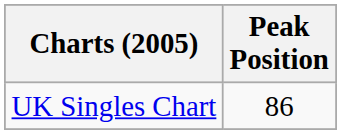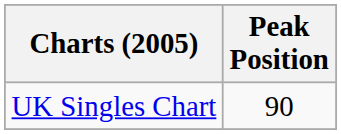UK Singles Chart | Peak Position: 86 -> 90
